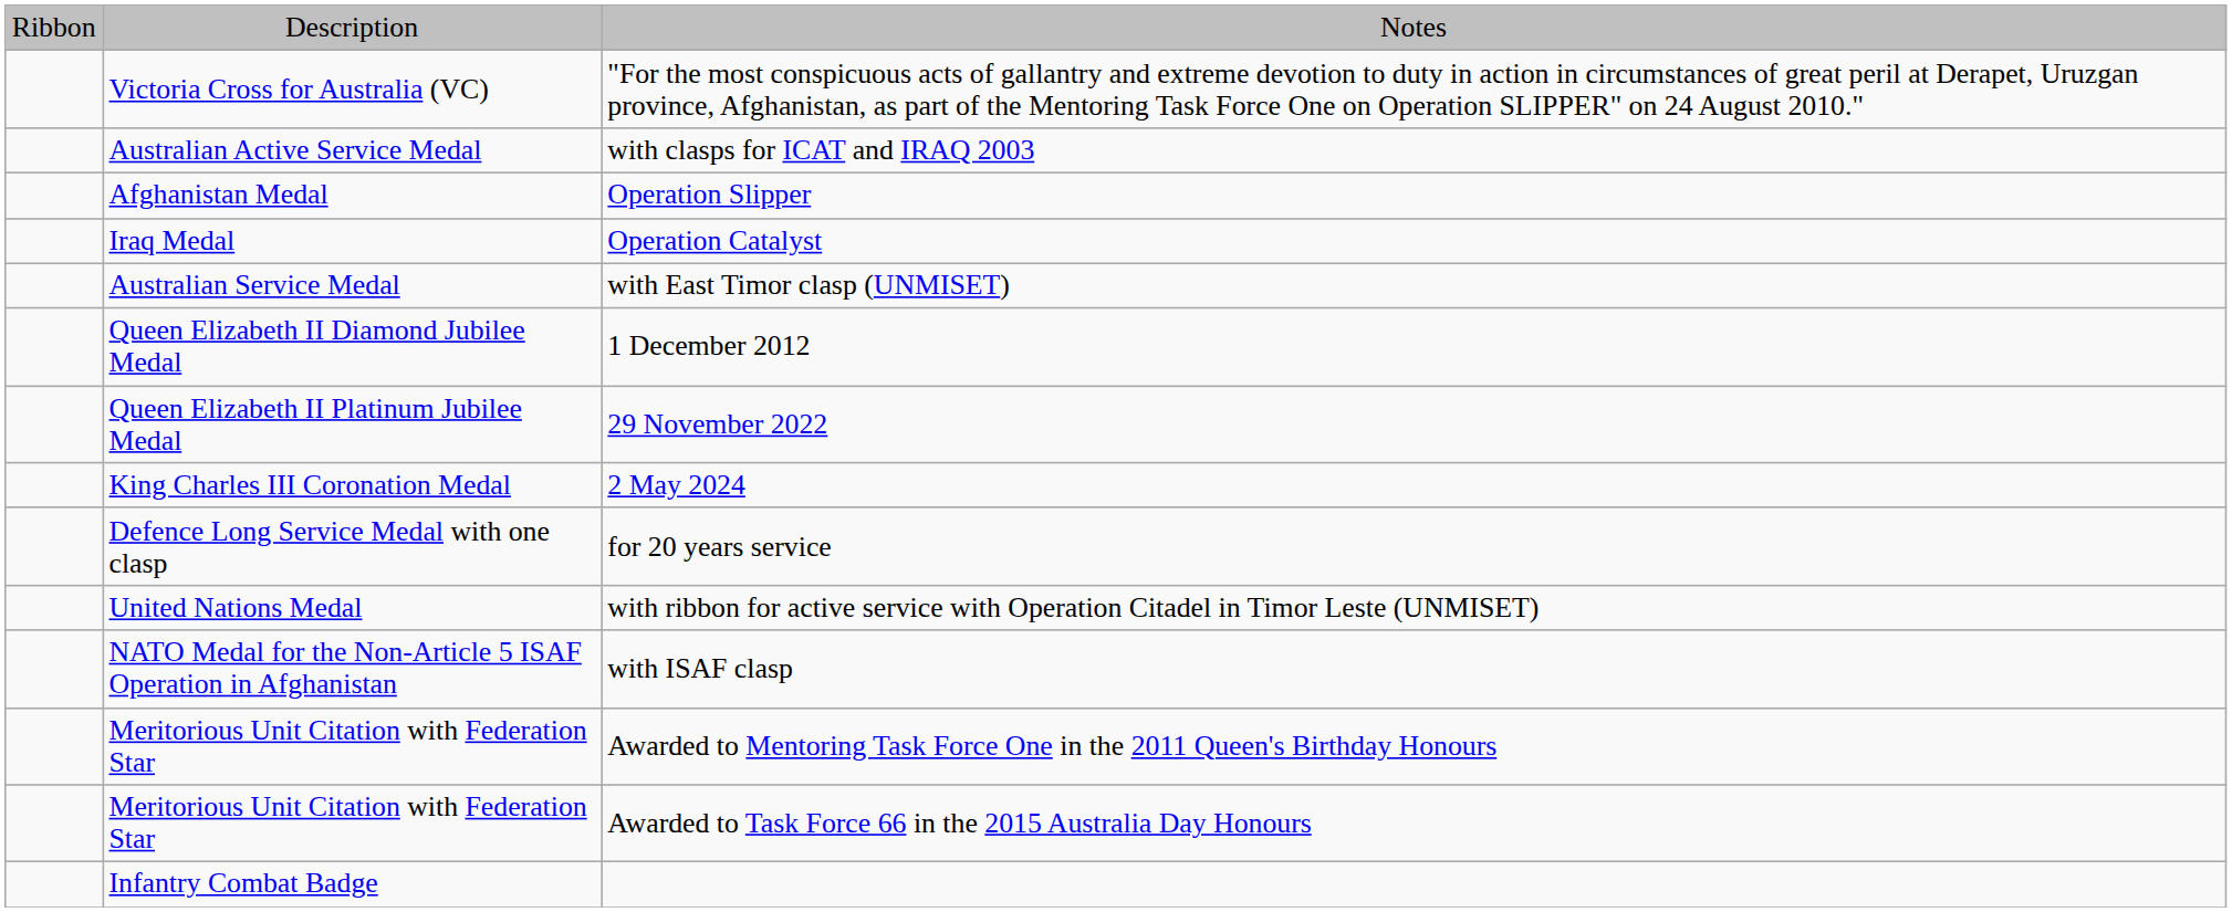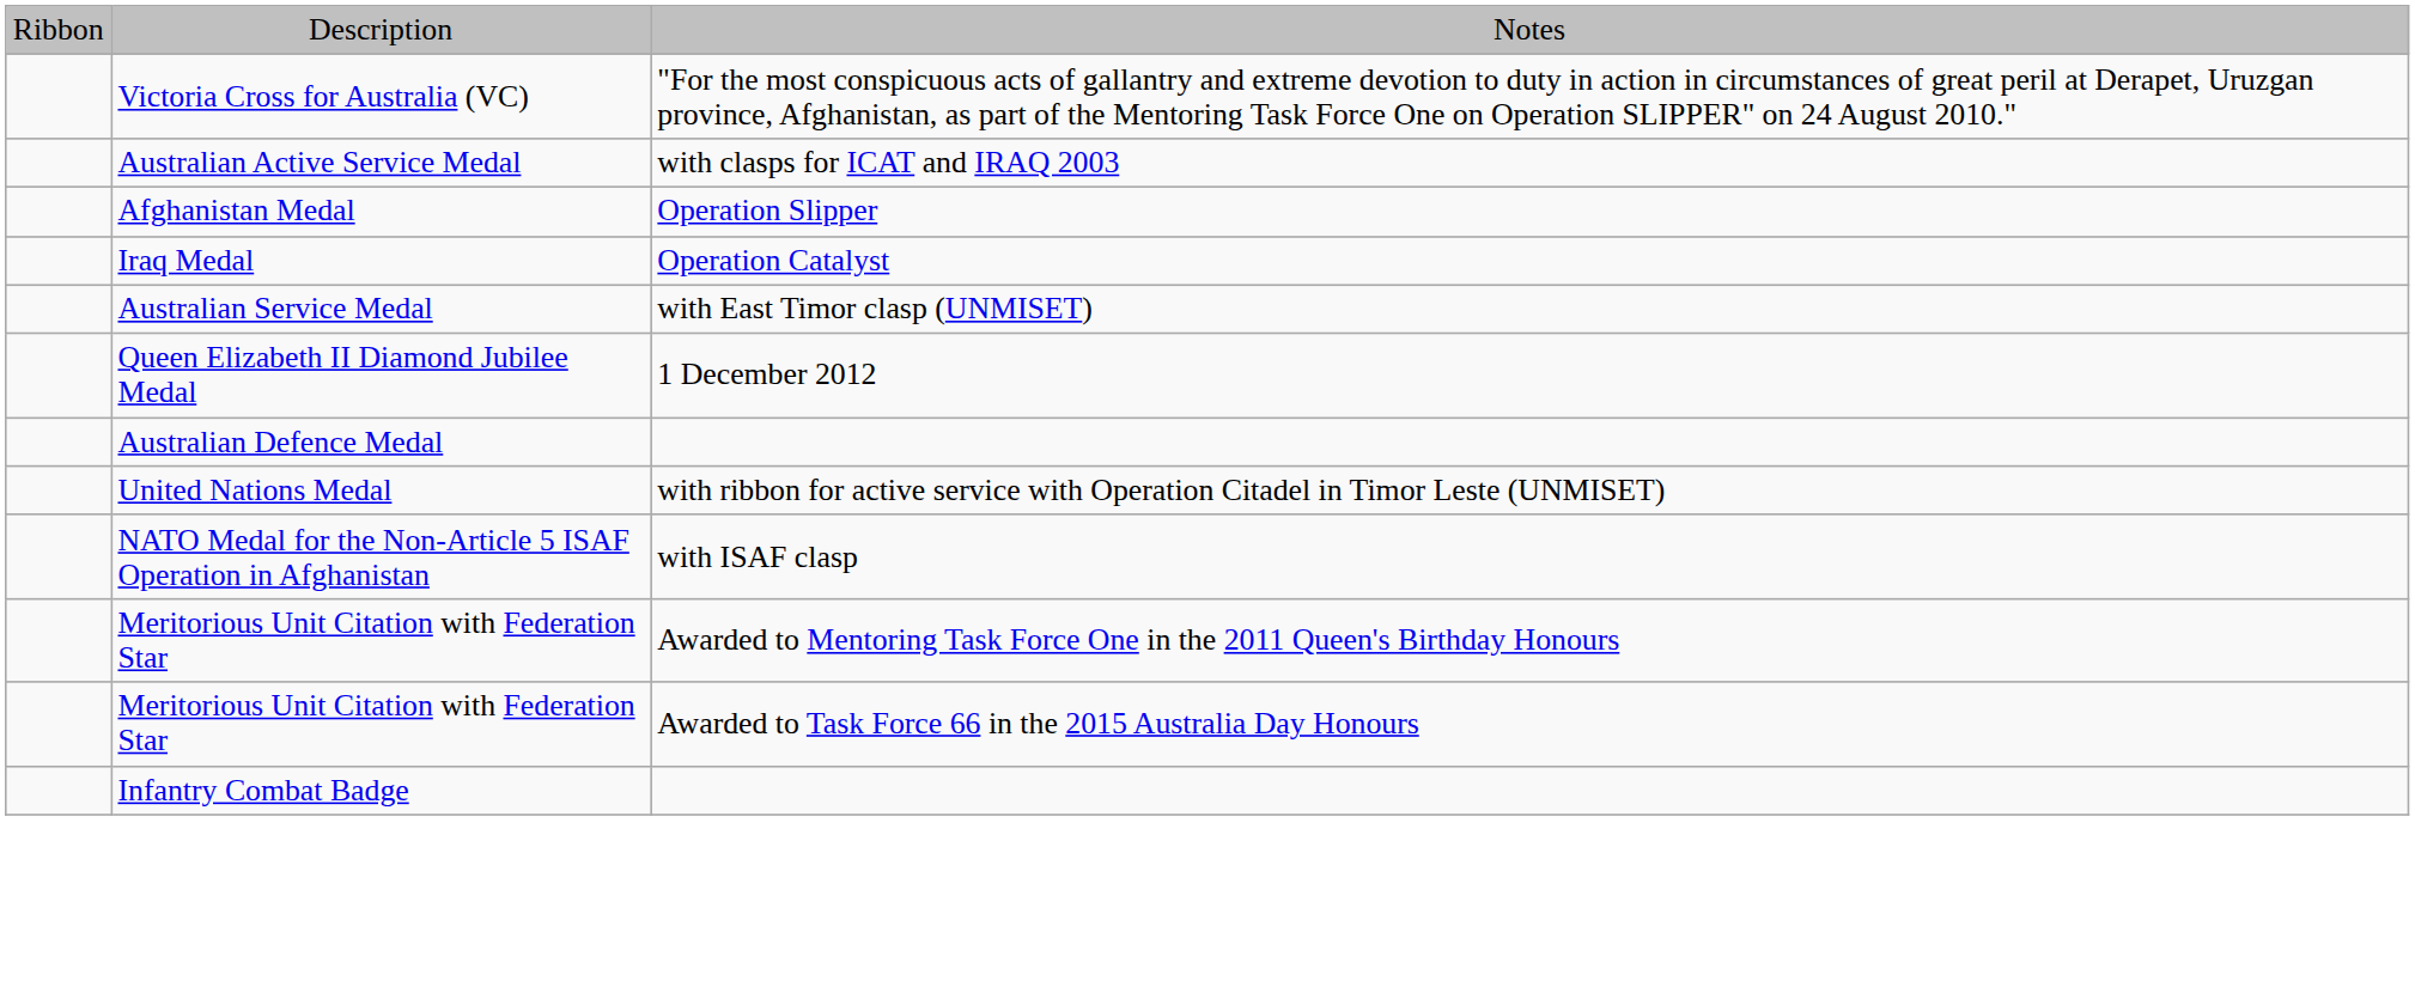- row: Queen Elizabeth II Platinum Jubilee Medal | 29 November 2022
- row: King Charles III Coronation Medal | 2 May 2024
- row: Defence Long Service Medal with one clasp | for 20 years service
+ row: Australian Defence Medal
